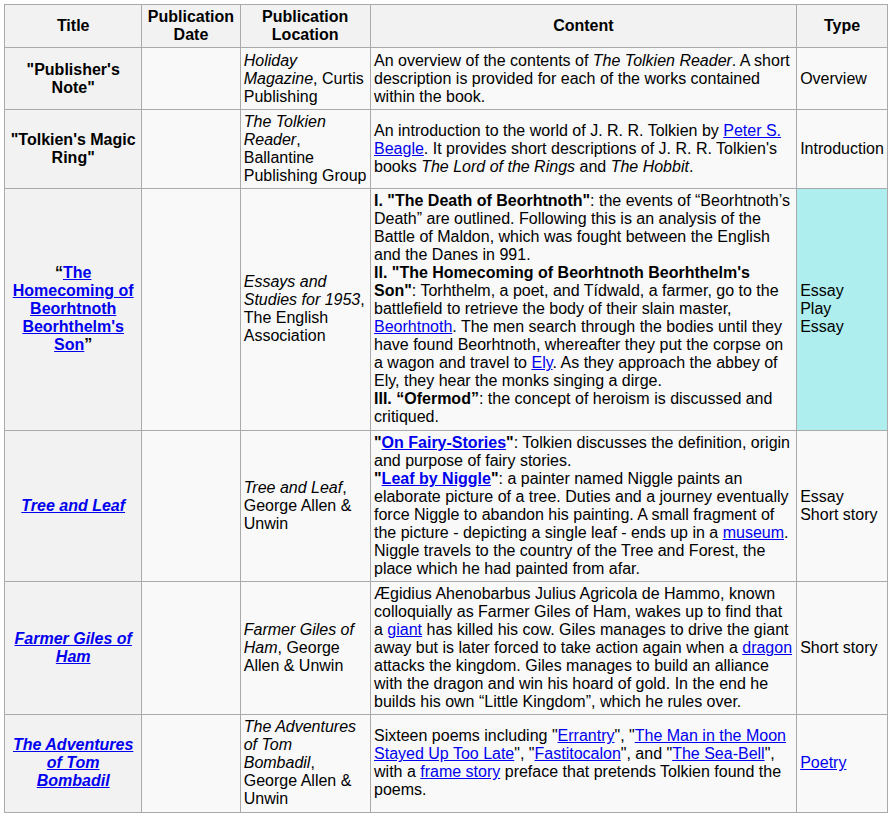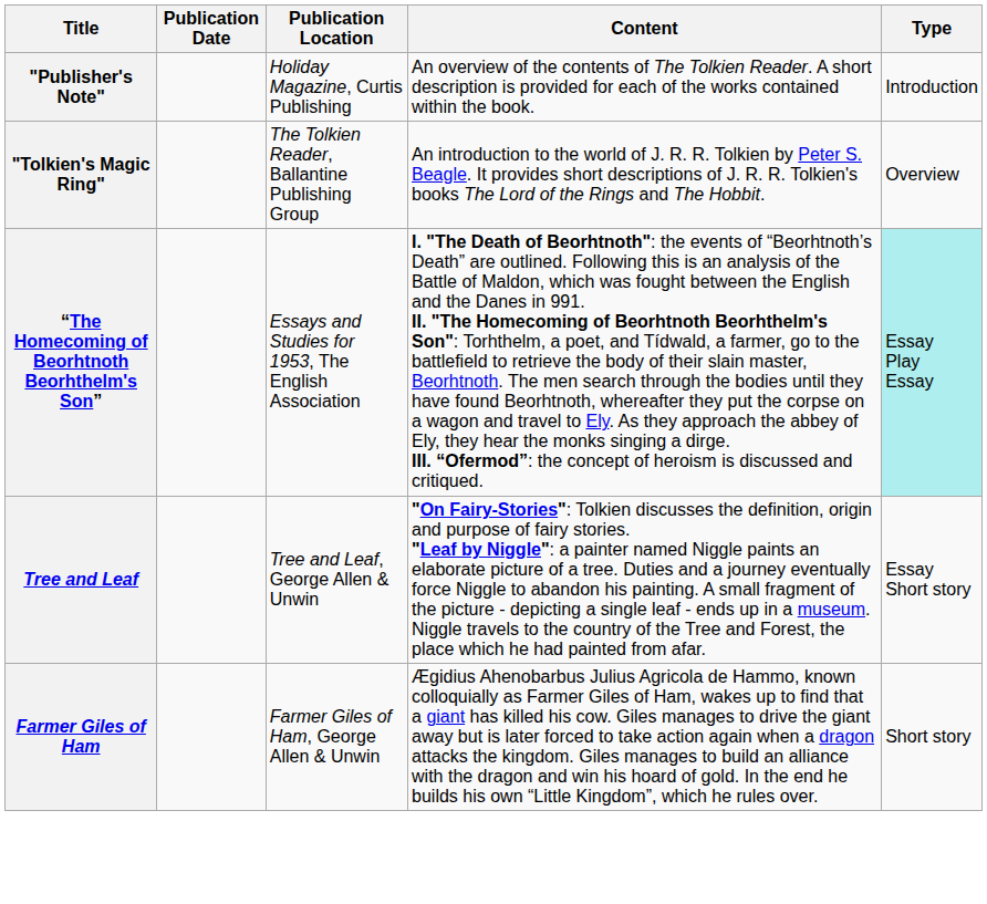"Publisher's Note" | Type: Overview -> Introduction
"Tolkien's Magic Ring" | Type: Introduction -> Overview
- row: The Adventures of Tom Bombadil | The Adventures of Tom Bombadil, George Allen & Unwin | Sixteen poems including "Errantry", "The Man in the Moon Stayed Up Too Late", "Fastitocalon", and "The Sea-Bell", with a frame story preface that pretends Tolkien found the poems. | Poetry
